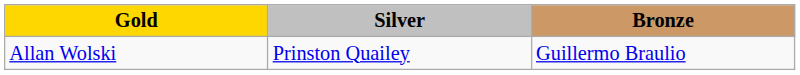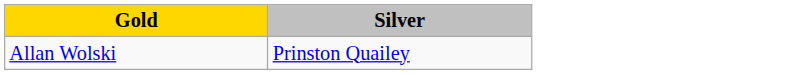- column: Bronze | Guillermo Braulio
